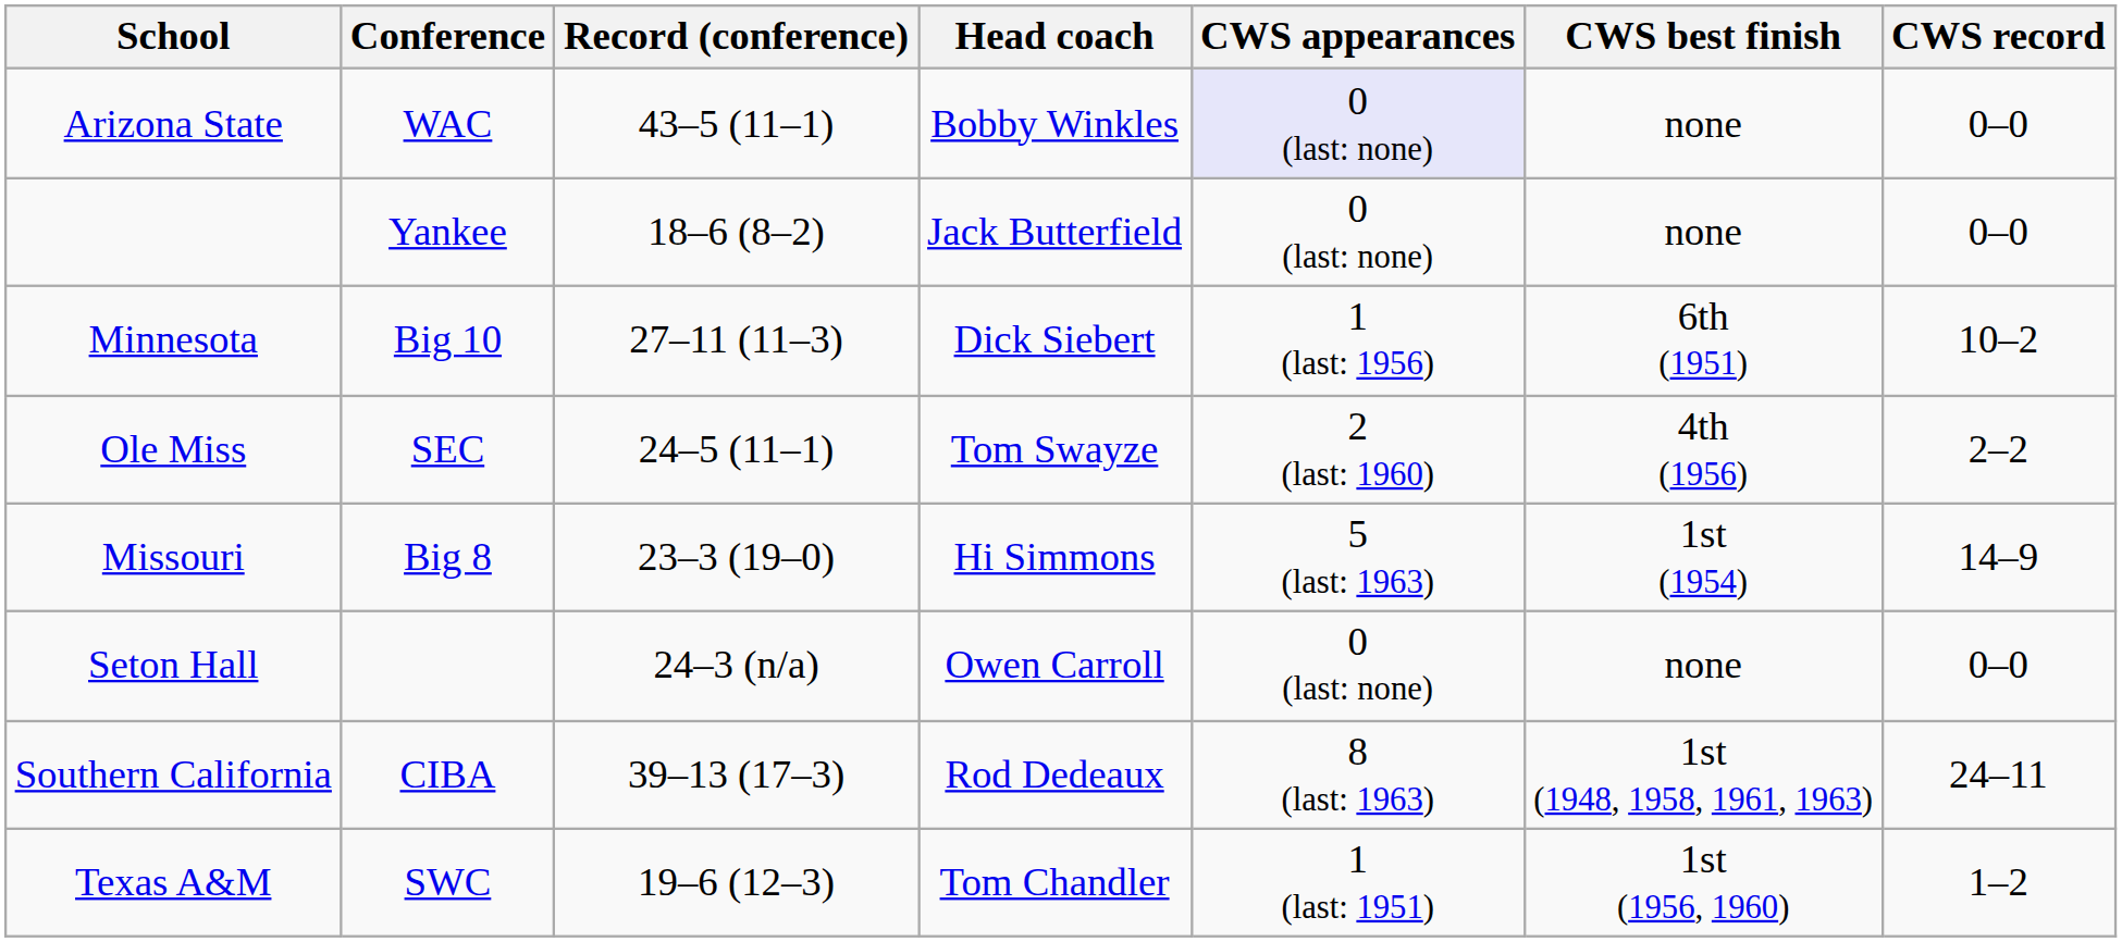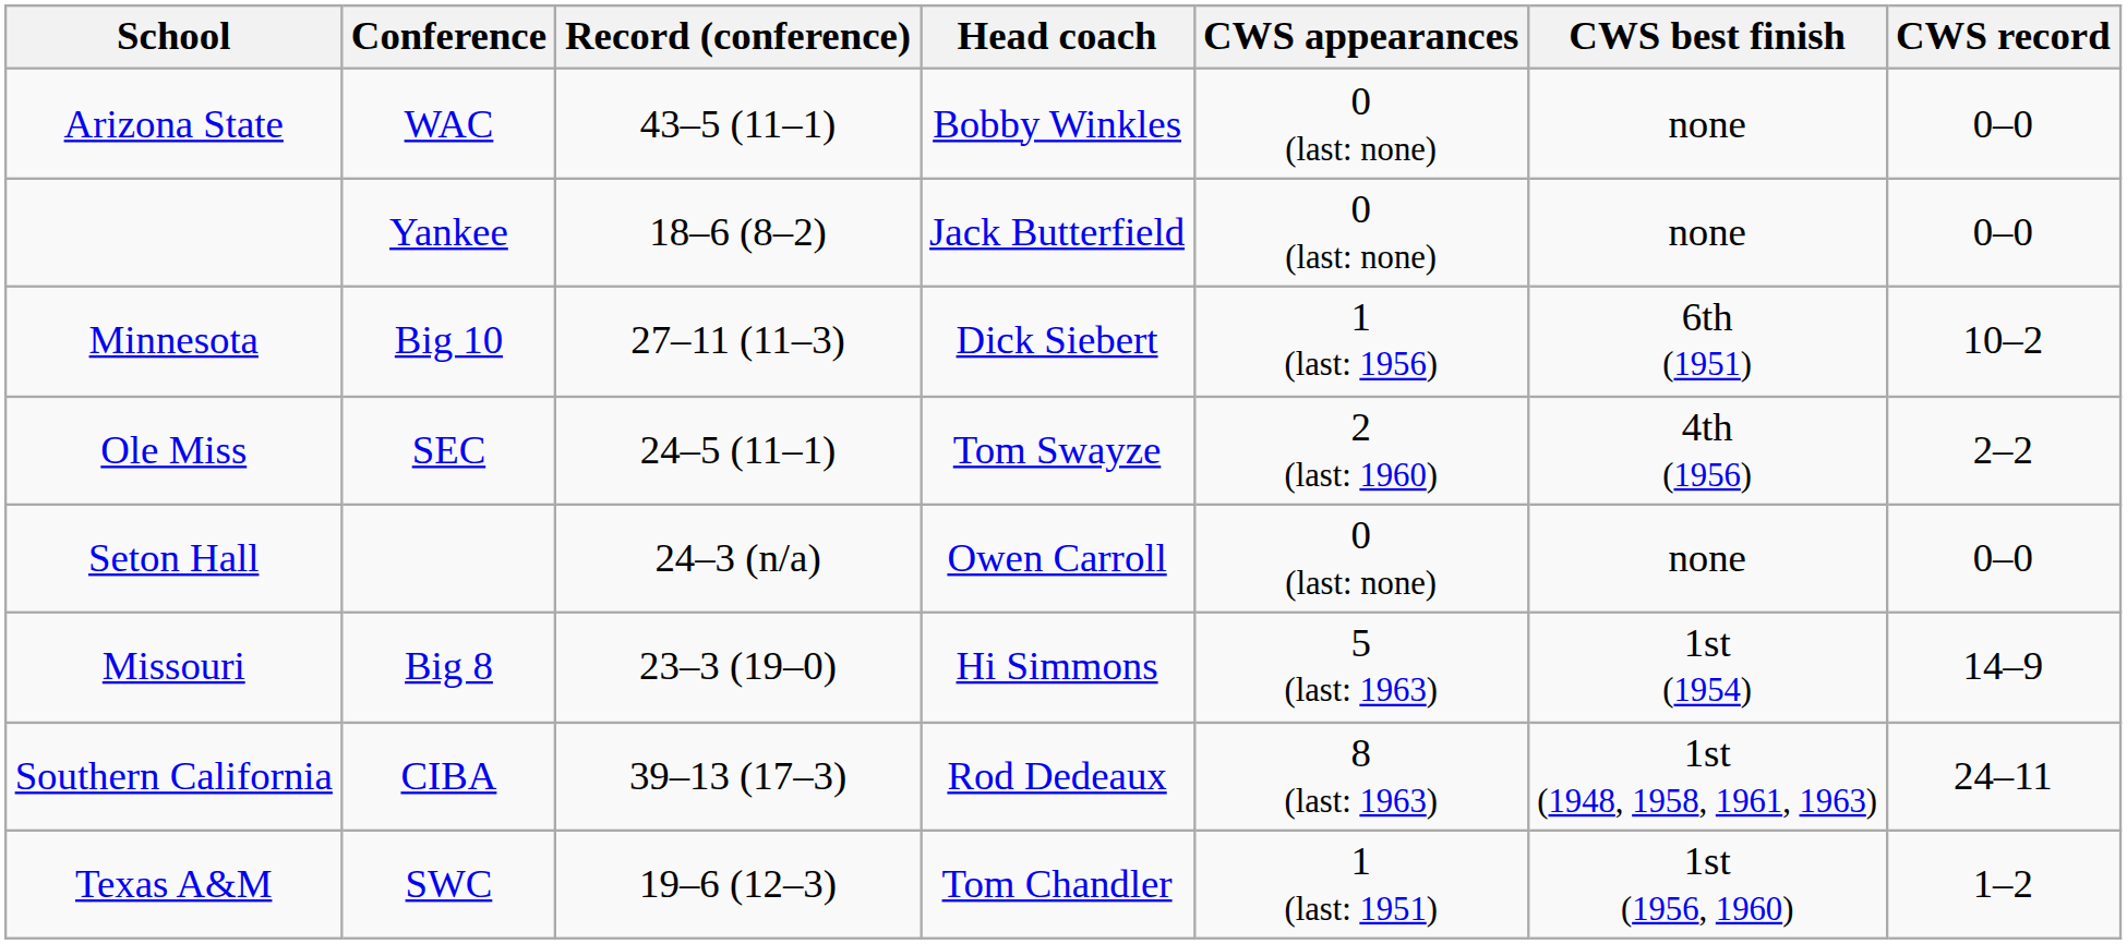Arizona State | CWS appearances: lavender background -> no background
rows swapped: Missouri <-> Seton Hall
